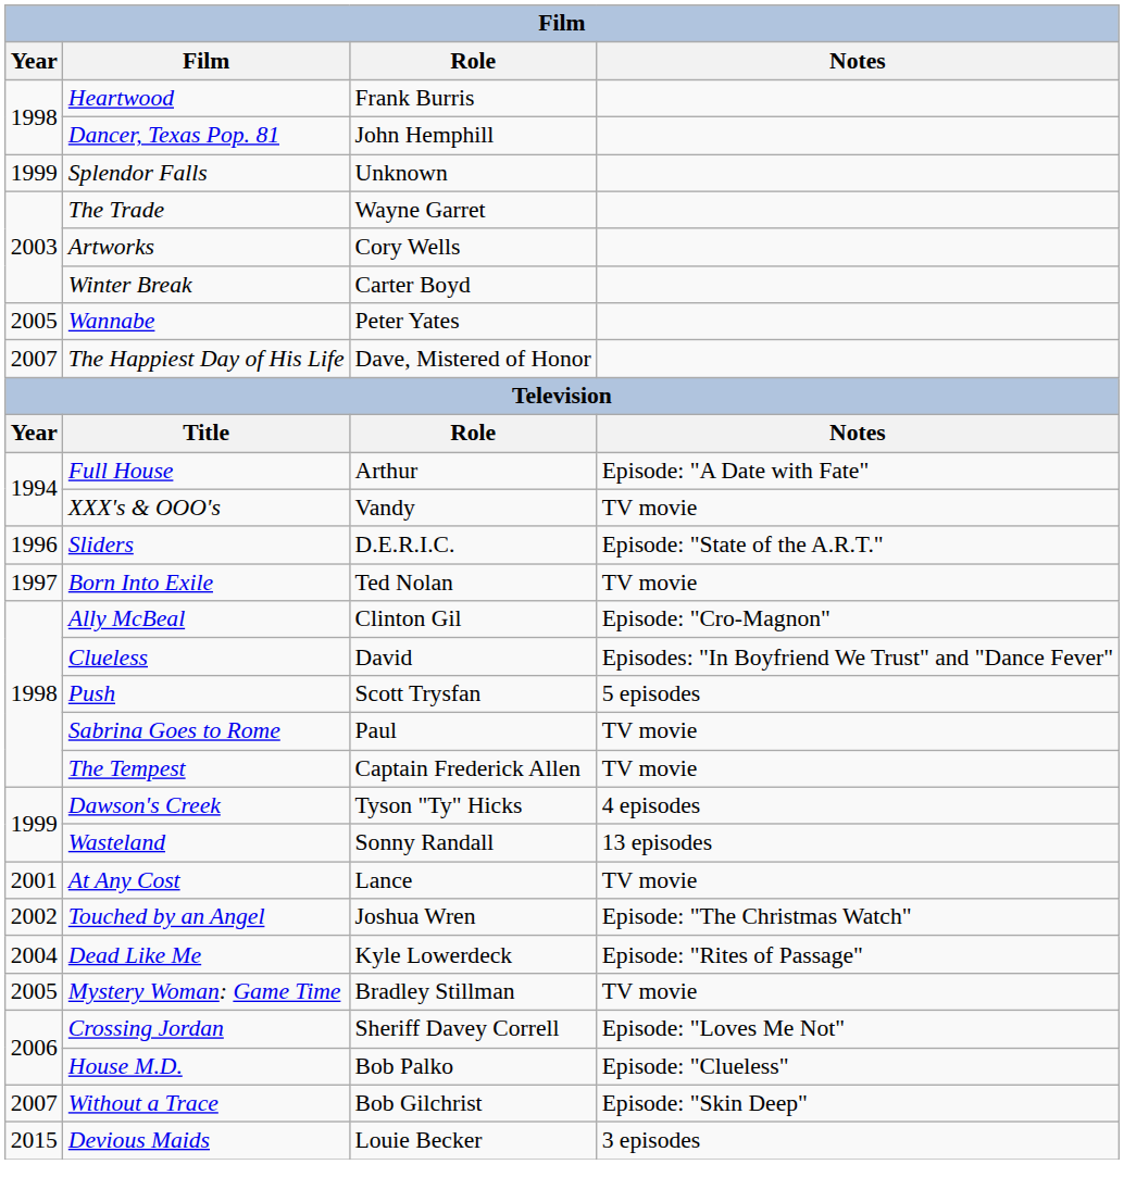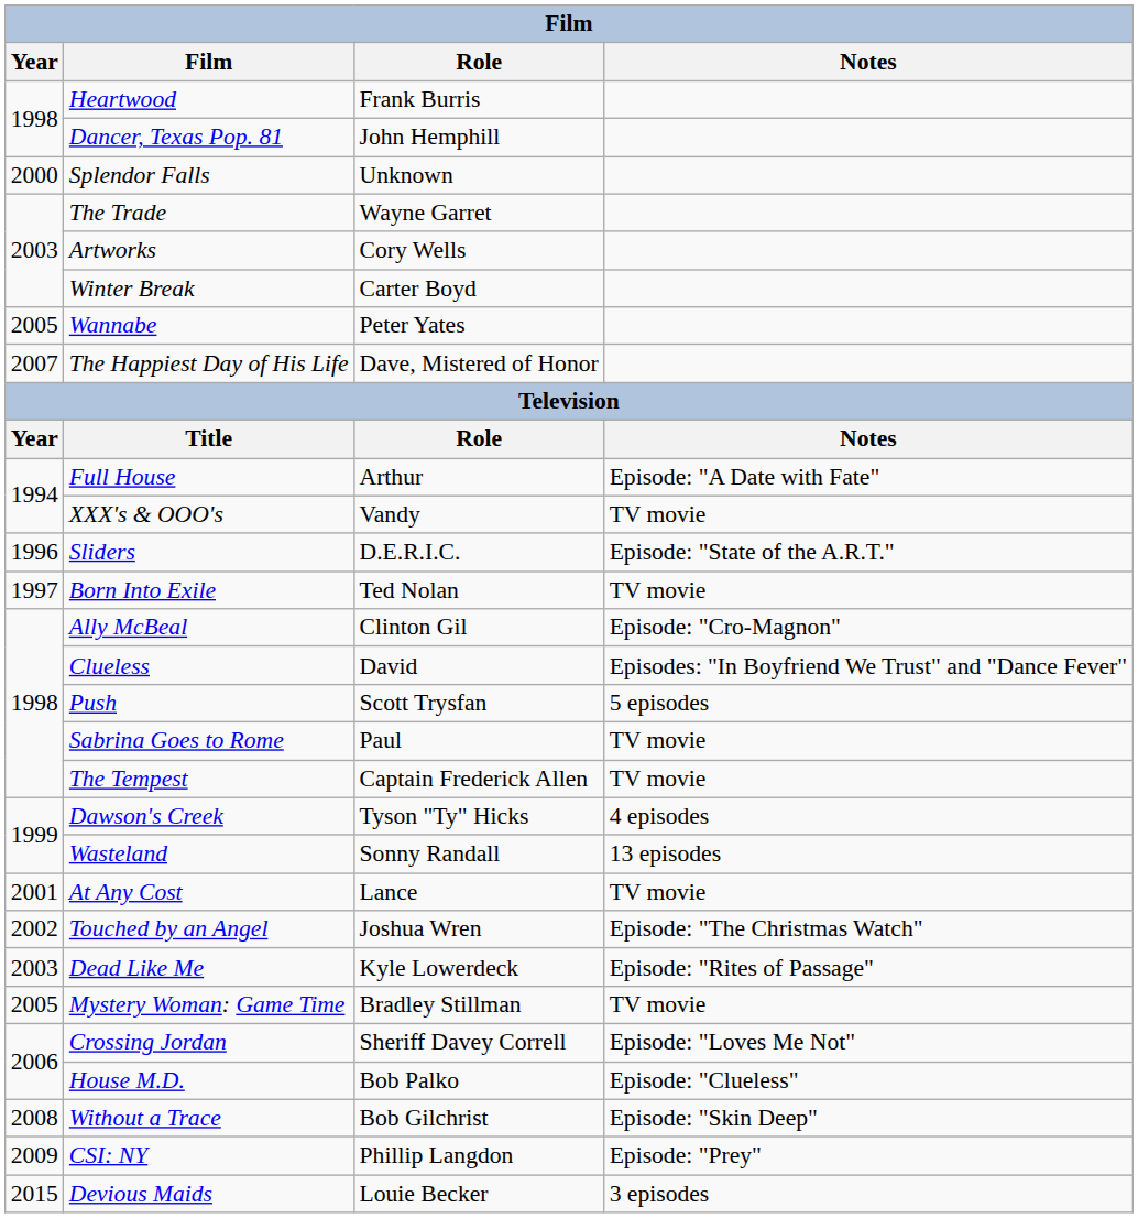Splendor Falls | Year: 1999 -> 2000
Dead Like Me | Year: 2004 -> 2003
Without a Trace | Year: 2007 -> 2008
+ row: 2009 | CSI: NY | Phillip Langdon | Episode: "Prey"
